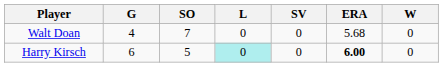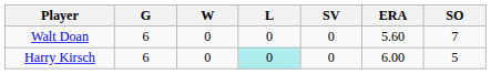columns swapped: W <-> SO
Walt Doan | G: 4 -> 6
Walt Doan | ERA: 5.68 -> 5.60
Harry Kirsch | ERA: bold -> normal
